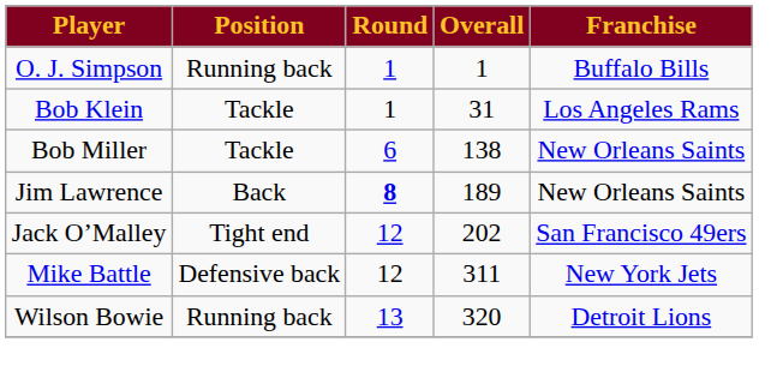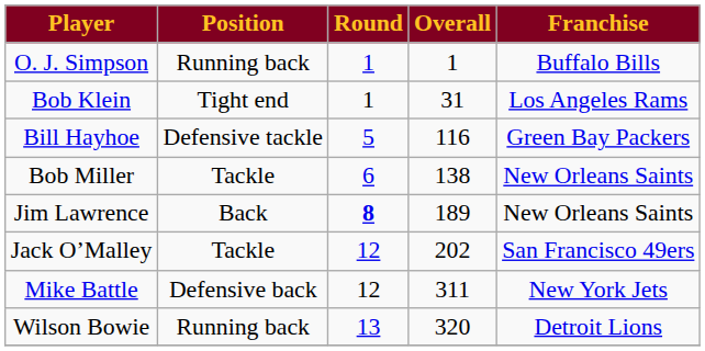Bob Klein | Position: Tackle -> Tight end
+ row: Bill Hayhoe | Defensive tackle | 5 | 116 | Green Bay Packers
Jack O’Malley | Position: Tight end -> Tackle
